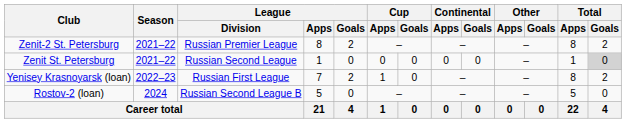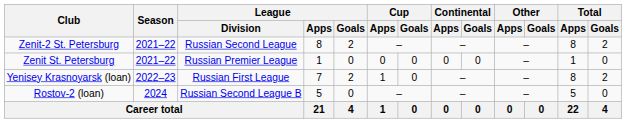Zenit-2 St. Petersburg | League / Division: Russian Premier League -> Russian Second League
Zenit St. Petersburg | League / Division: Russian Second League -> Russian Premier League
Zenit St. Petersburg | Total / Goals: lightgrey background -> no background
